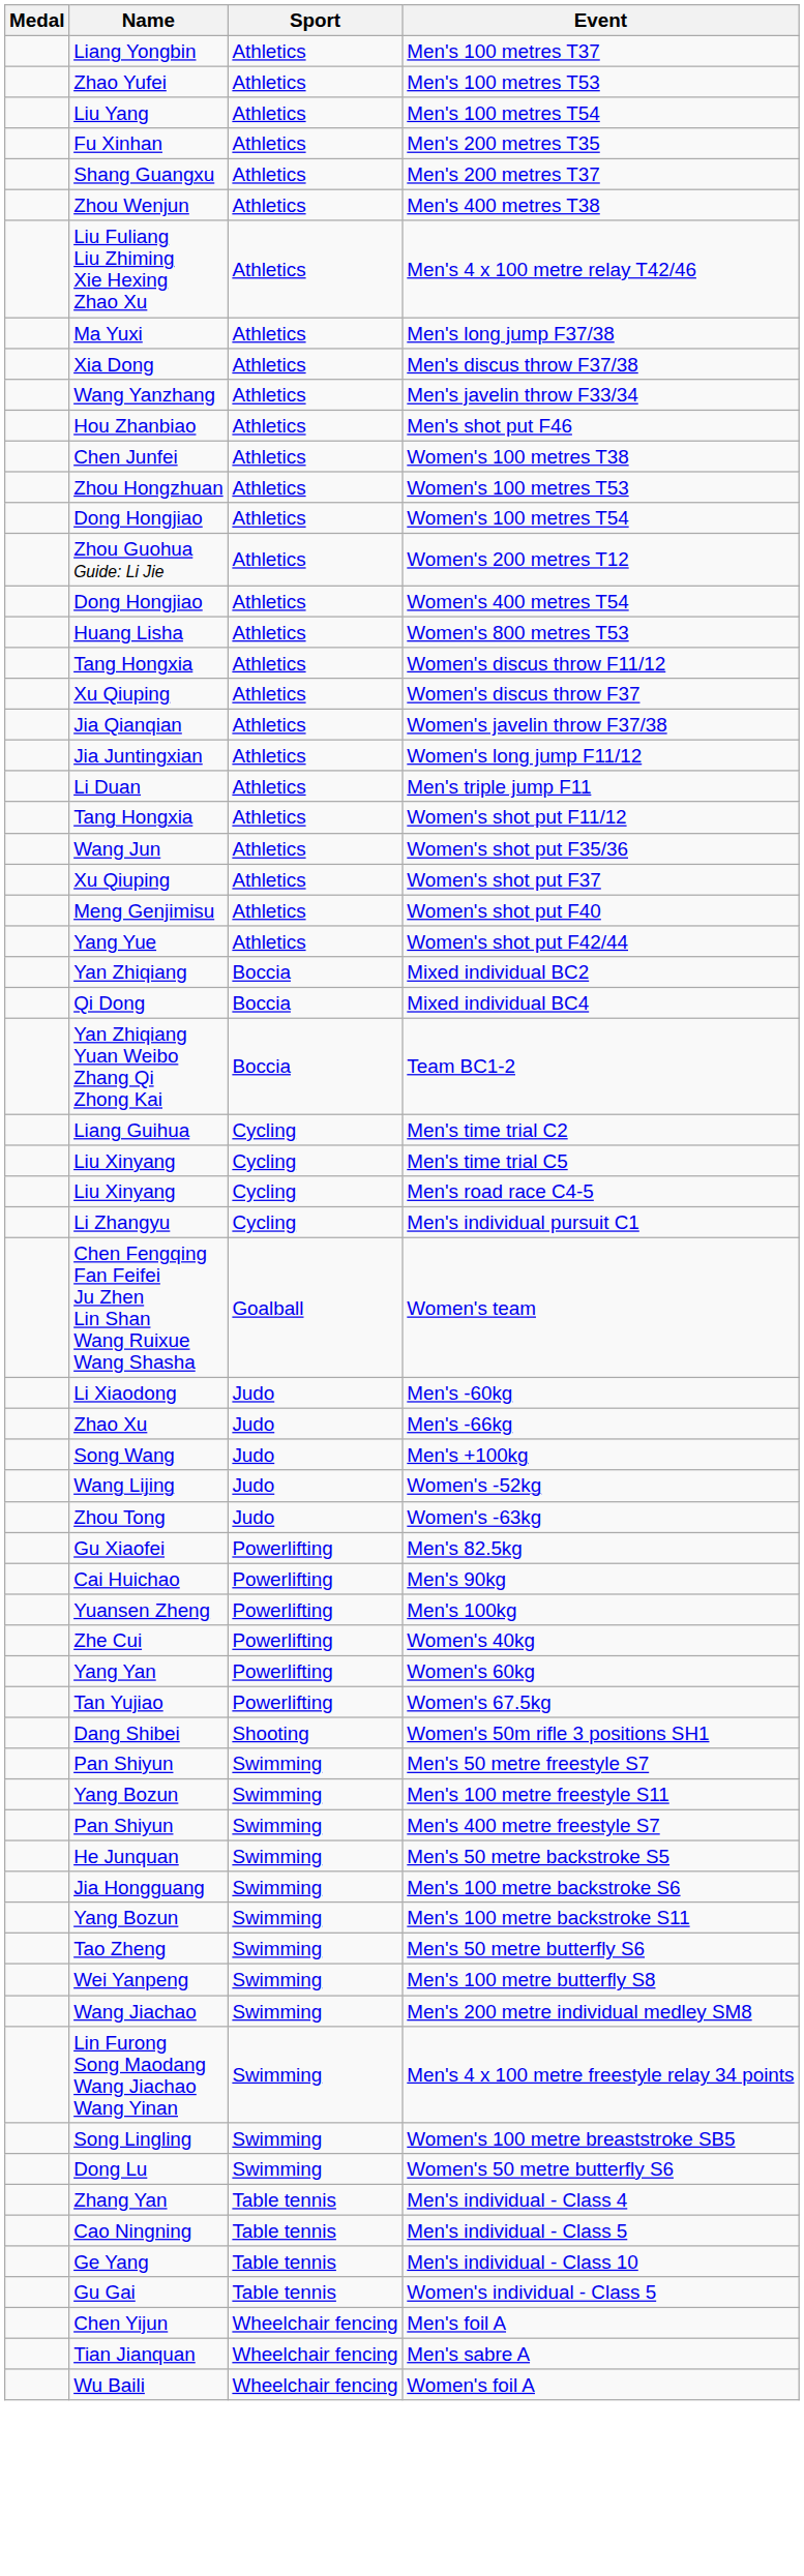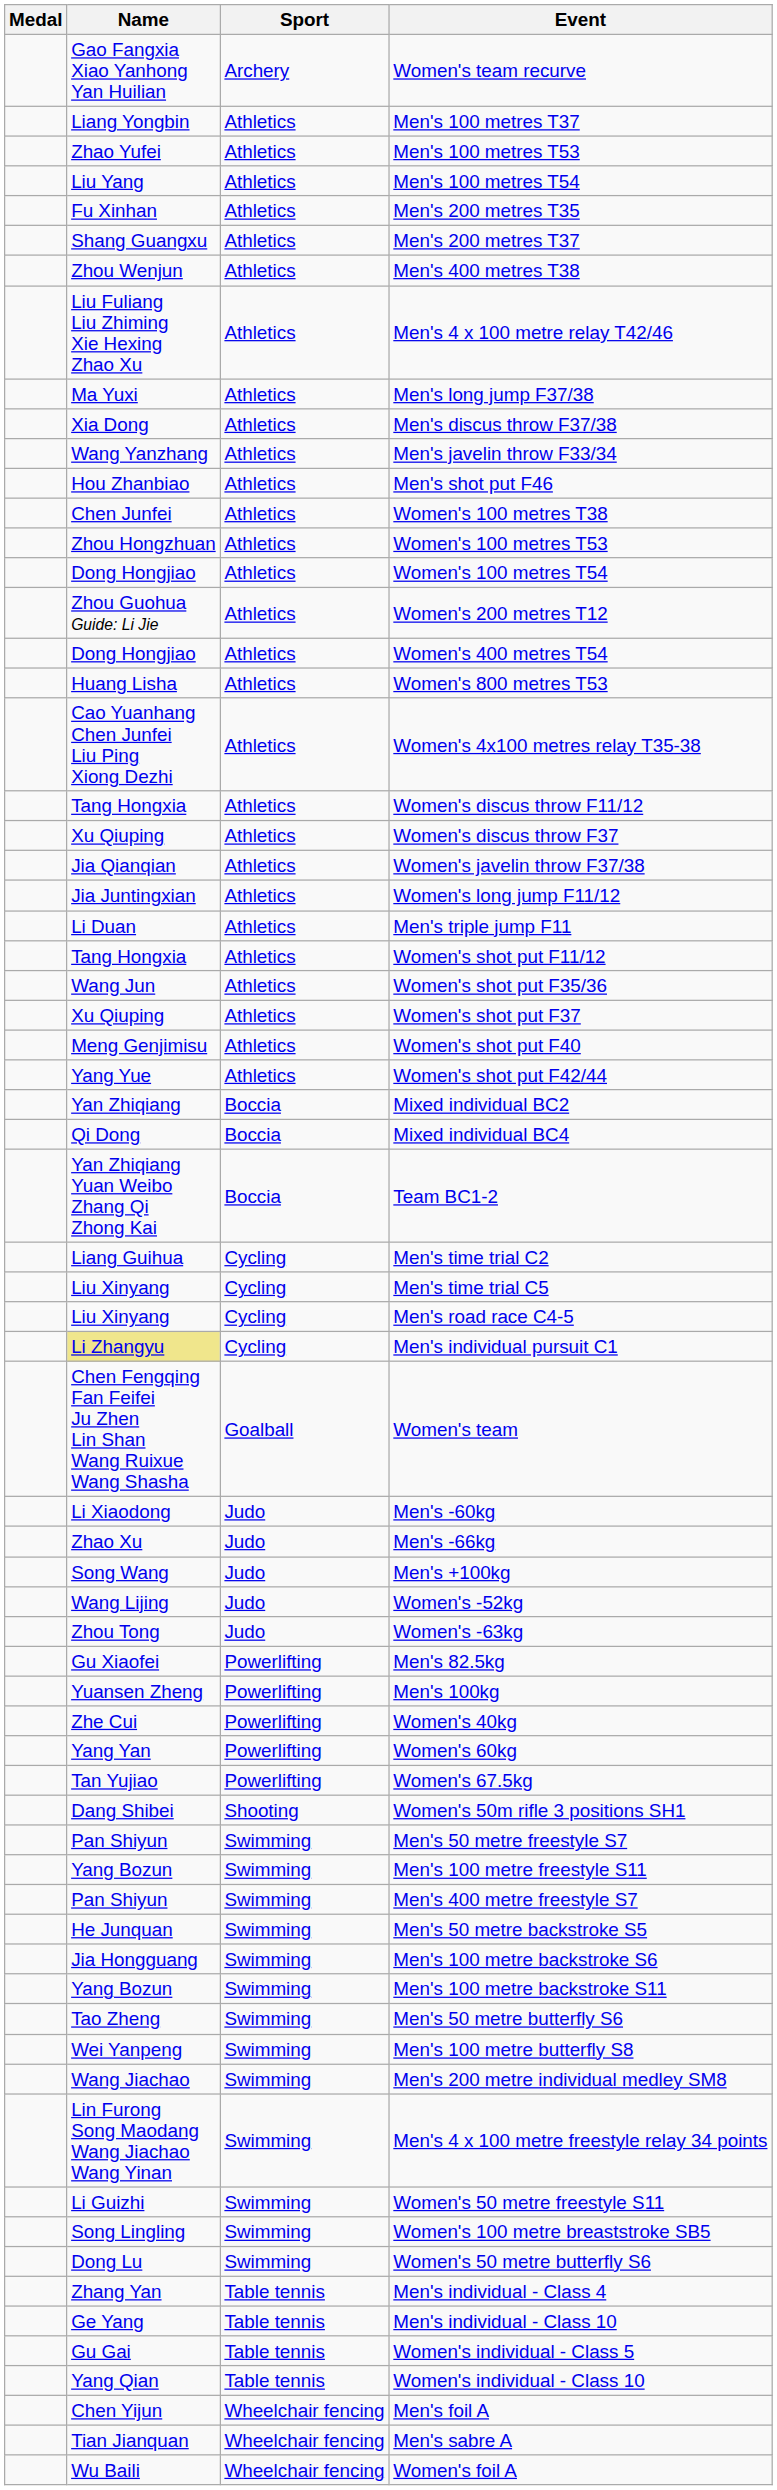+ row: Gao Fangxia Xiao Yanhong Yan Huilian | Archery | Women's team recurve
+ row: Cao Yuanhang Chen Junfei Liu Ping Xiong Dezhi | Athletics | Women's 4x100 metres relay T35-38
Men's individual pursuit C1 | Name: no background -> khaki background
- row: Cai Huichao | Powerlifting | Men's 90kg
+ row: Li Guizhi | Swimming | Women's 50 metre freestyle S11
- row: Cao Ningning | Table tennis | Men's individual - Class 5
+ row: Yang Qian | Table tennis | Women's individual - Class 10
